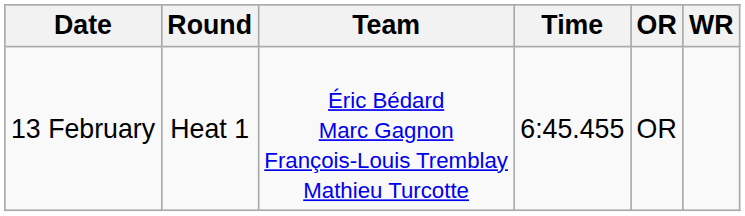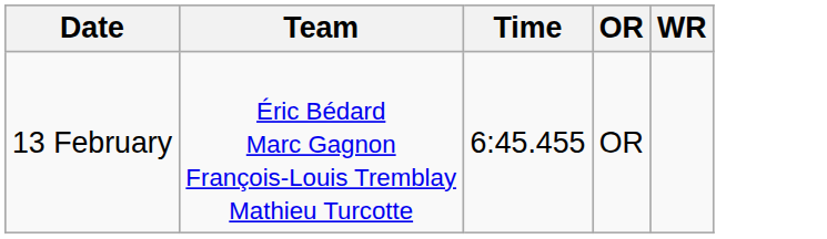- column: Round | Heat 1
